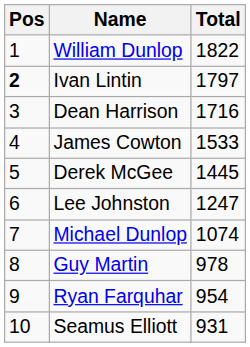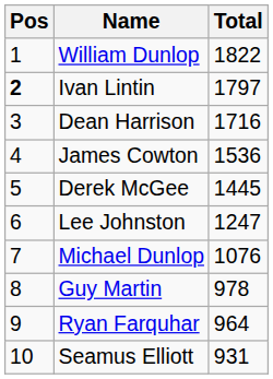James Cowton | Total: 1533 -> 1536
Michael Dunlop | Total: 1074 -> 1076
Ryan Farquhar | Total: 954 -> 964
